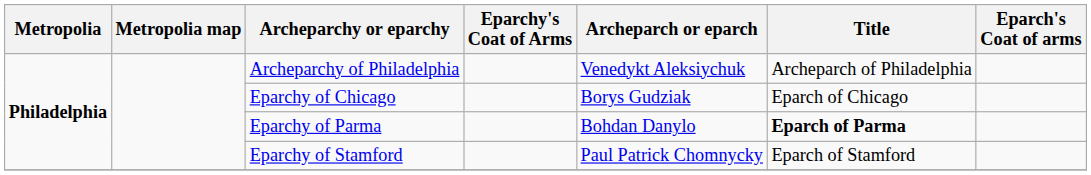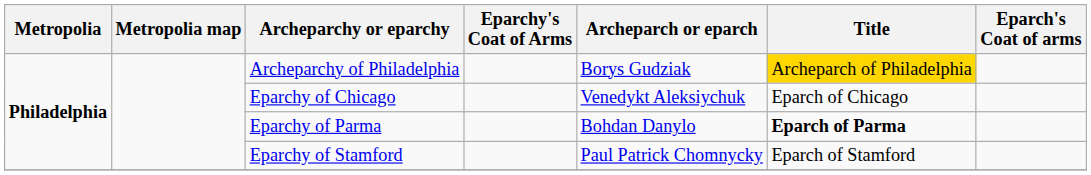Archeparchy of Philadelphia | Archeparch or eparch: Venedykt Aleksiychuk -> Borys Gudziak
Archeparchy of Philadelphia | Title: no background -> gold background
Eparchy of Chicago | Archeparch or eparch: Borys Gudziak -> Venedykt Aleksiychuk
